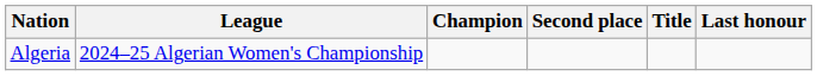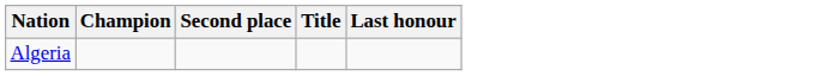- column: League | 2024–25 Algerian Women's Championship
